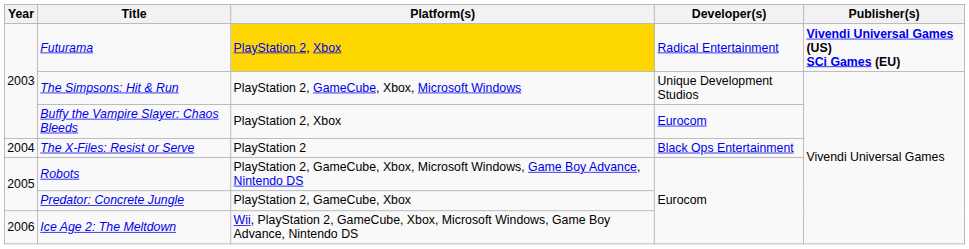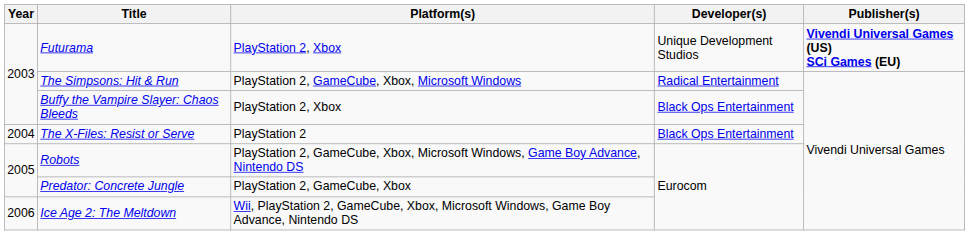Futurama | Platform(s): gold background -> no background
Futurama | Developer(s): Radical Entertainment -> Unique Development Studios
The Simpsons: Hit & Run | Developer(s): Unique Development Studios -> Radical Entertainment
Buffy the Vampire Slayer: Chaos Bleeds | Developer(s): Eurocom -> Black Ops Entertainment
